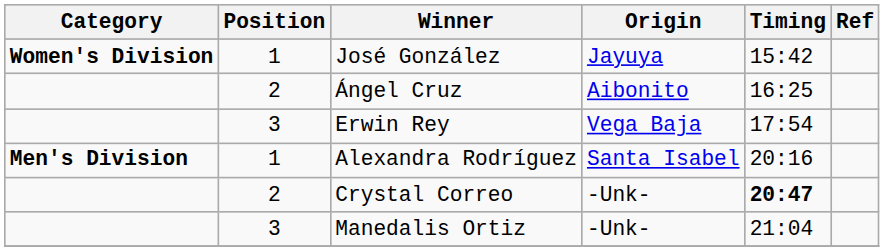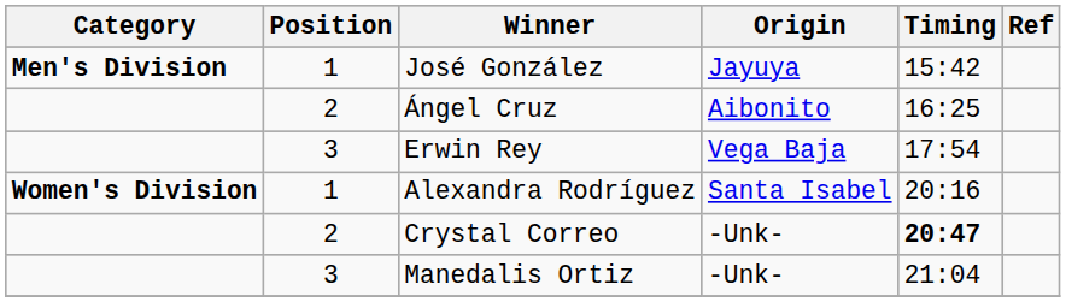José González | Category: Women's Division -> Men's Division
Alexandra Rodríguez | Category: Men's Division -> Women's Division
